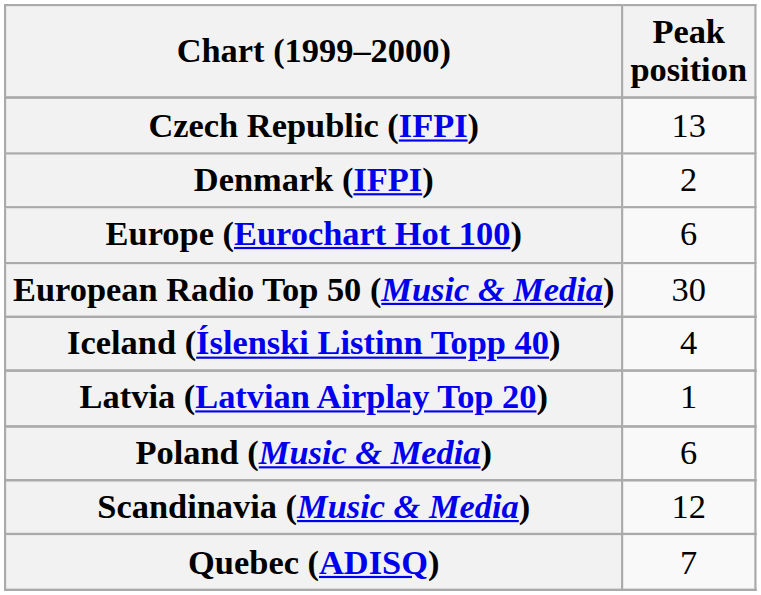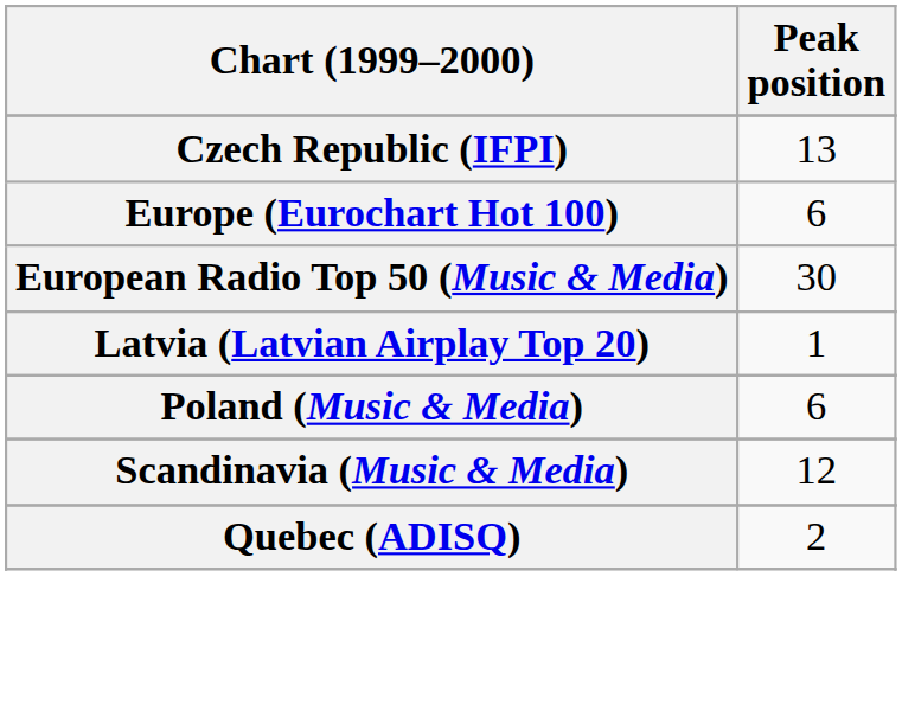- row: Denmark (IFPI) | 2
- row: Iceland (Íslenski Listinn Topp 40) | 4
Quebec (ADISQ) | Peak position: 7 -> 2
